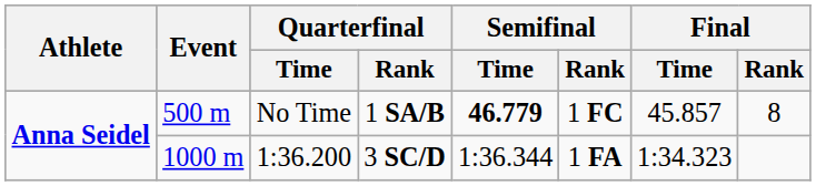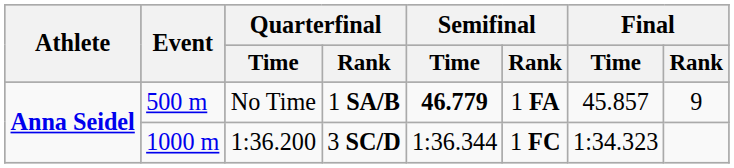No Time | Semifinal / Rank: 1 FC -> 1 FA
No Time | Final / Rank: 8 -> 9
1:36.200 | Semifinal / Rank: 1 FA -> 1 FC
